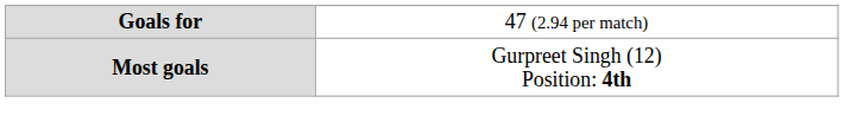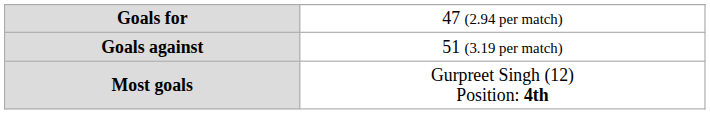+ row: Goals against | 51 (3.19 per match)
